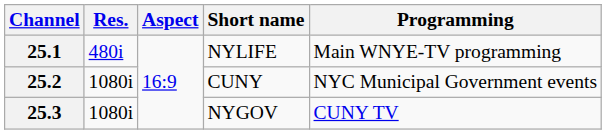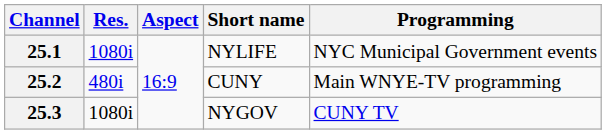25.1 | Res.: 480i -> 1080i
25.1 | Programming: Main WNYE-TV programming -> NYC Municipal Government events
25.2 | Res.: 1080i -> 480i
25.2 | Programming: NYC Municipal Government events -> Main WNYE-TV programming
